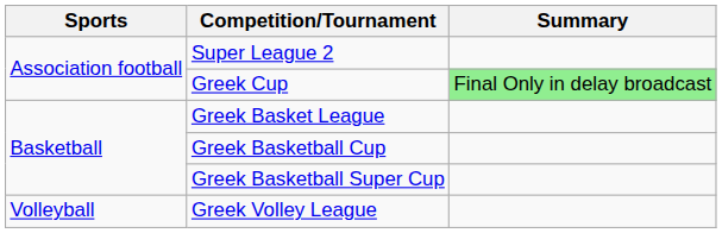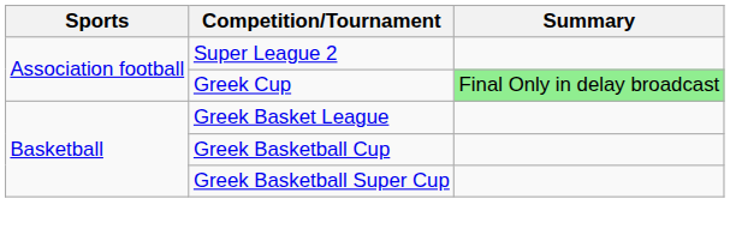- row: Volleyball | Greek Volley League
